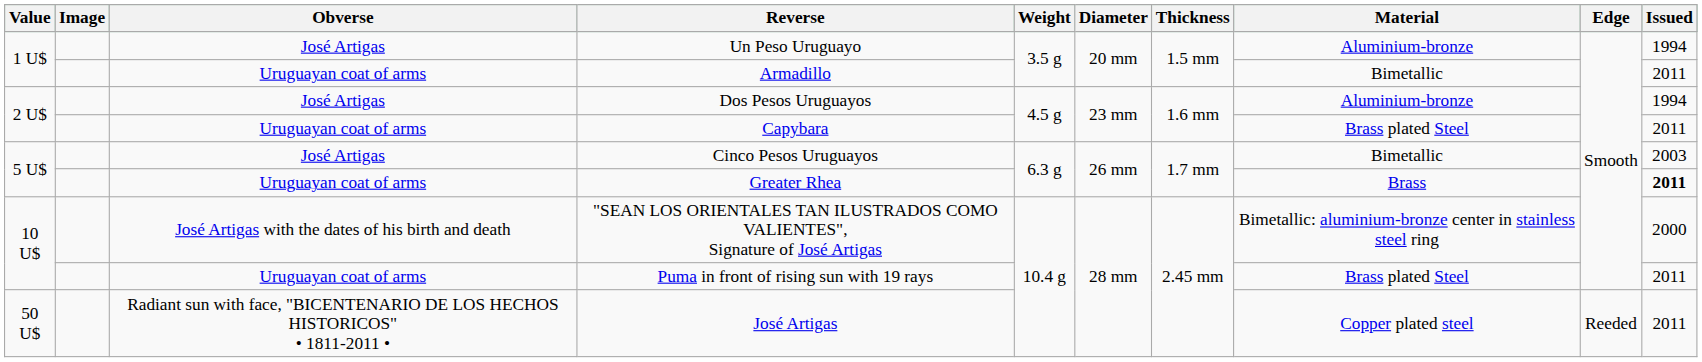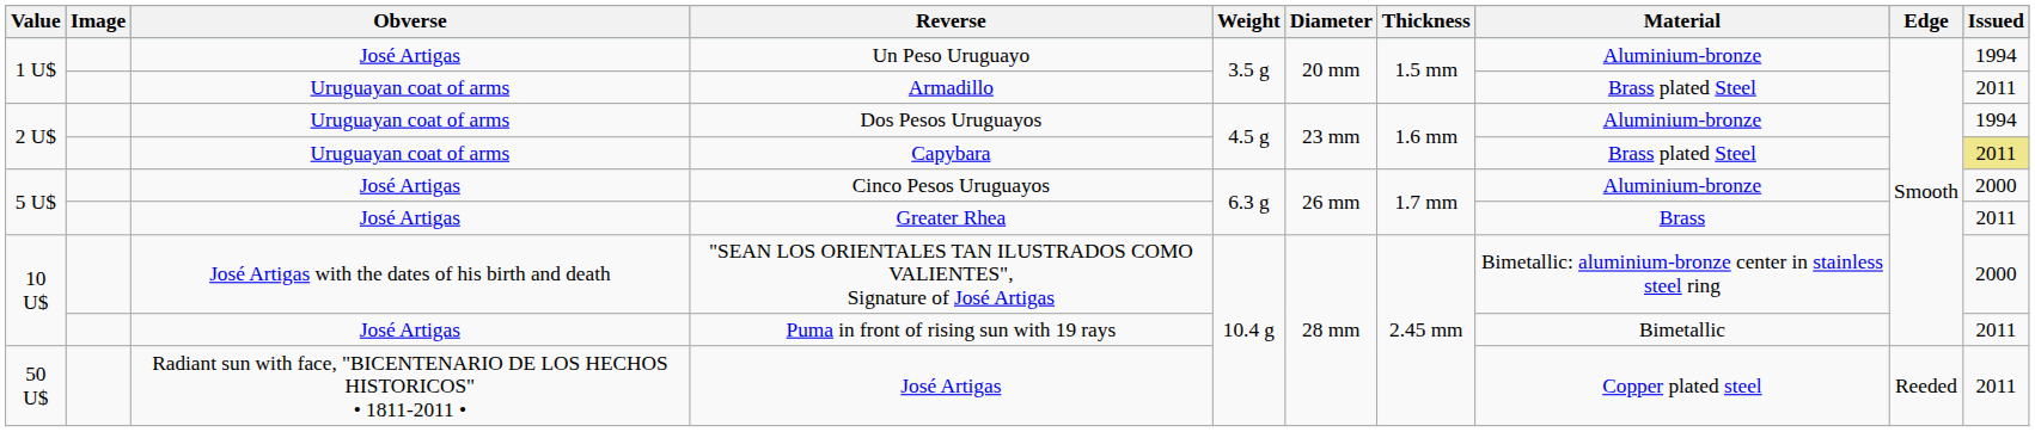Armadillo | Material: Bimetallic -> Brass plated Steel
Dos Pesos Uruguayos | Obverse: José Artigas -> Uruguayan coat of arms
Capybara | Issued: no background -> khaki background
Cinco Pesos Uruguayos | Material: Bimetallic -> Aluminium-bronze
Cinco Pesos Uruguayos | Issued: 2003 -> 2000
Greater Rhea | Obverse: Uruguayan coat of arms -> José Artigas
Greater Rhea | Issued: bold -> normal
Puma in front of rising sun with 19 rays | Obverse: Uruguayan coat of arms -> José Artigas
Puma in front of rising sun with 19 rays | Material: Brass plated Steel -> Bimetallic
